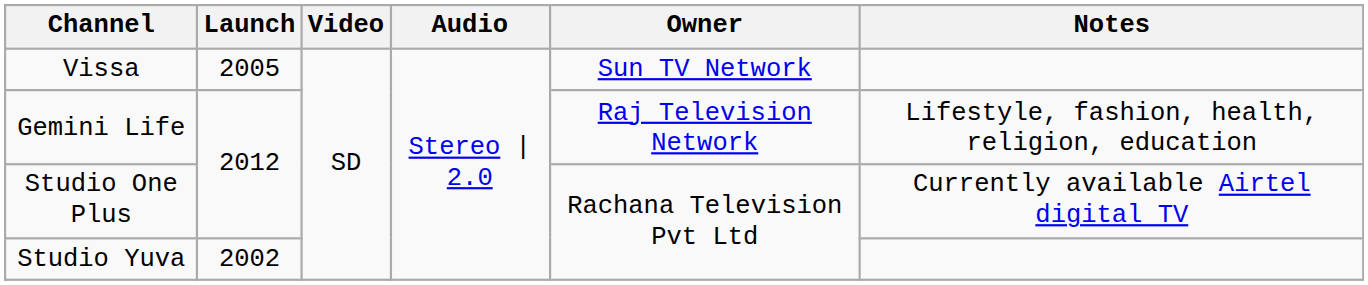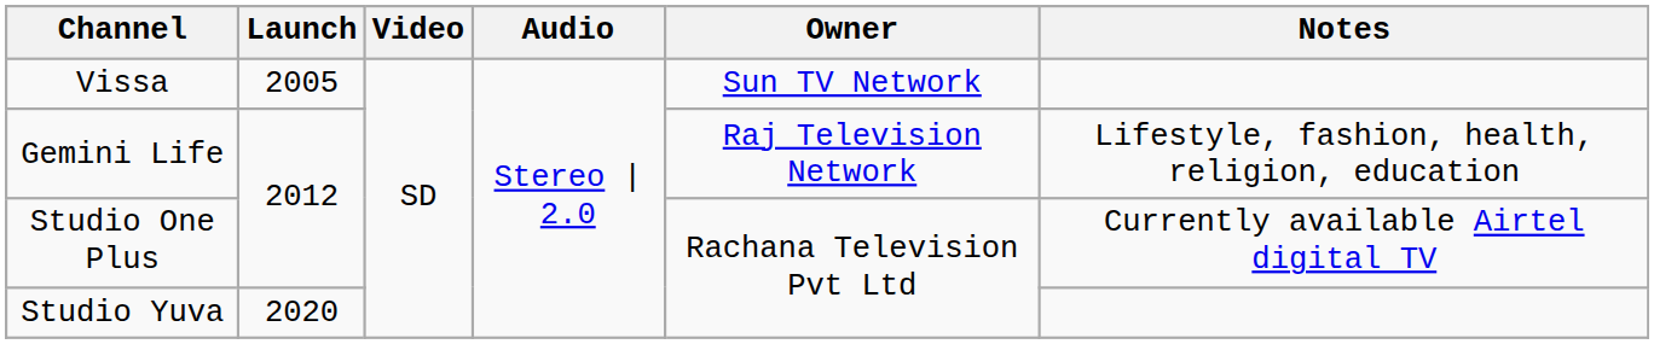Studio Yuva | Launch: 2002 -> 2020
